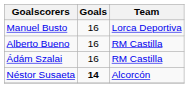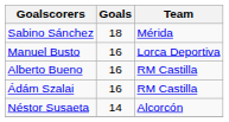+ row: Sabino Sánchez | 18 | Mérida
Néstor Susaeta | Goals: bold -> normal
